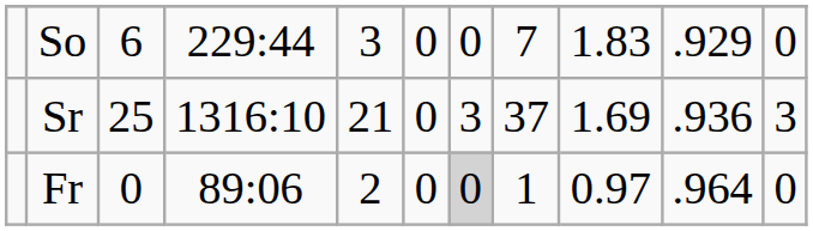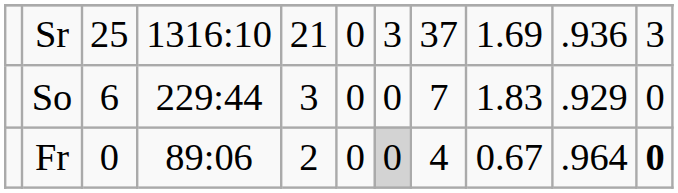rows swapped: Sr <-> So
Fr | column 8: 1 -> 4
Fr | column 9: 0.97 -> 0.67
Fr | column 11: normal -> bold
